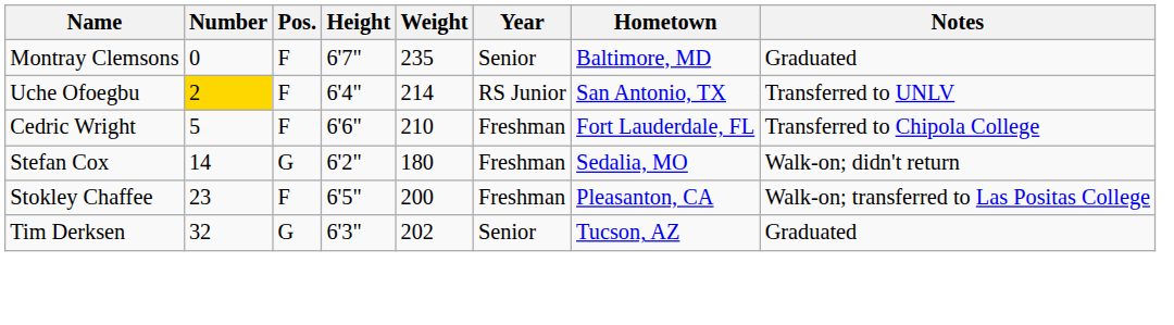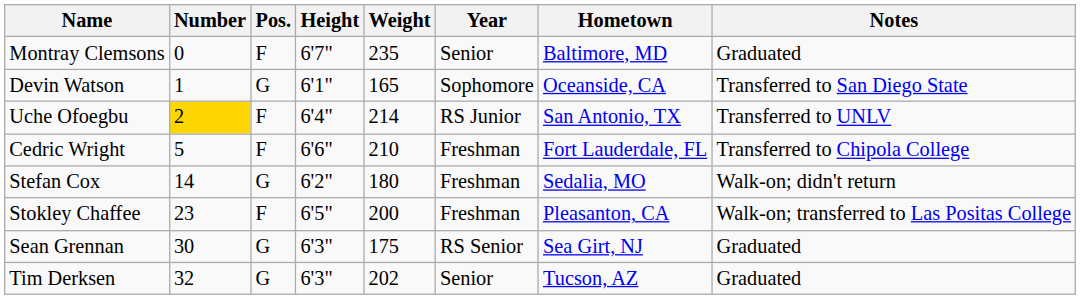+ row: Devin Watson | 1 | G | 6'1" | 165 | Sophomore | Oceanside, CA | Transferred to San Diego State
+ row: Sean Grennan | 30 | G | 6'3" | 175 | RS Senior | Sea Girt, NJ | Graduated
